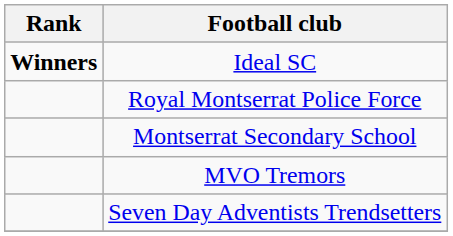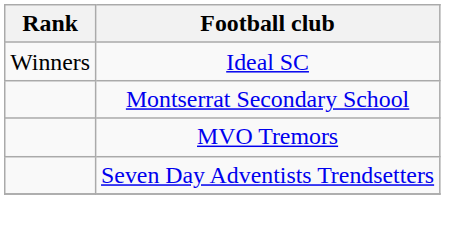Ideal SC | Rank: bold -> normal
- row: Royal Montserrat Police Force
